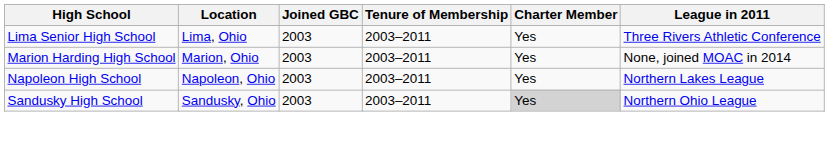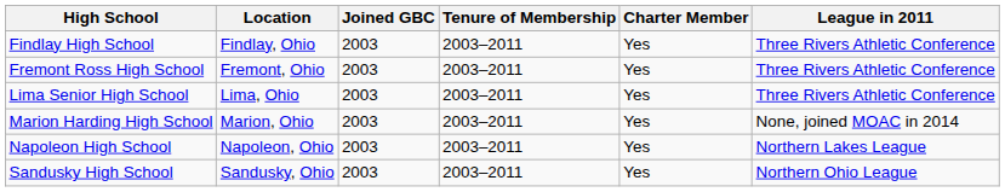+ row: Findlay High School | Findlay, Ohio | 2003 | 2003–2011 | Yes | Three Rivers Athletic Conference
+ row: Fremont Ross High School | Fremont, Ohio | 2003 | 2003–2011 | Yes | Three Rivers Athletic Conference
Sandusky High School | Charter Member: lightgrey background -> no background
